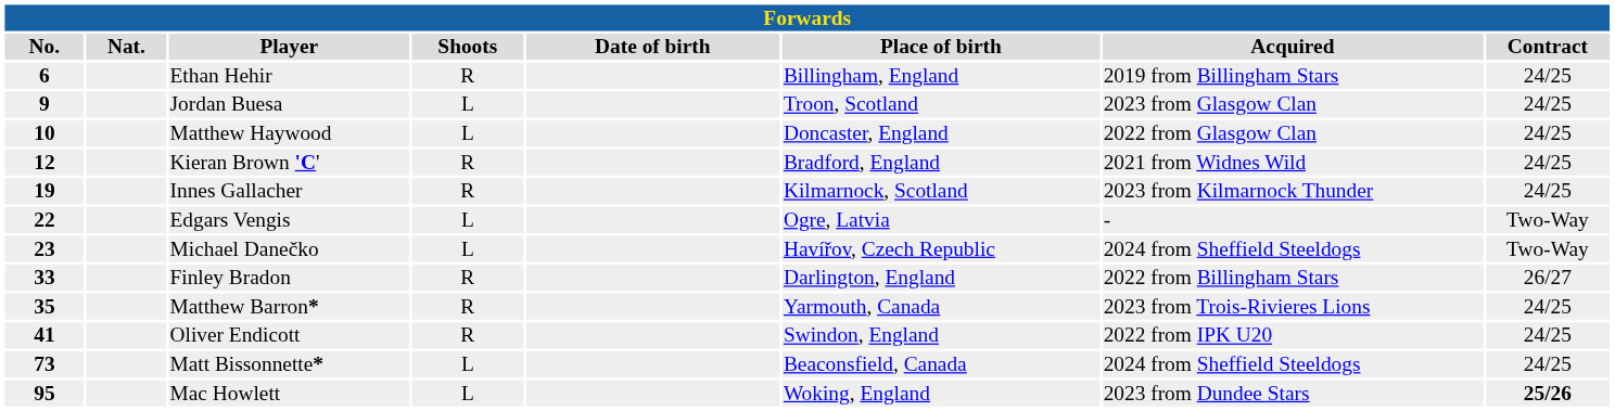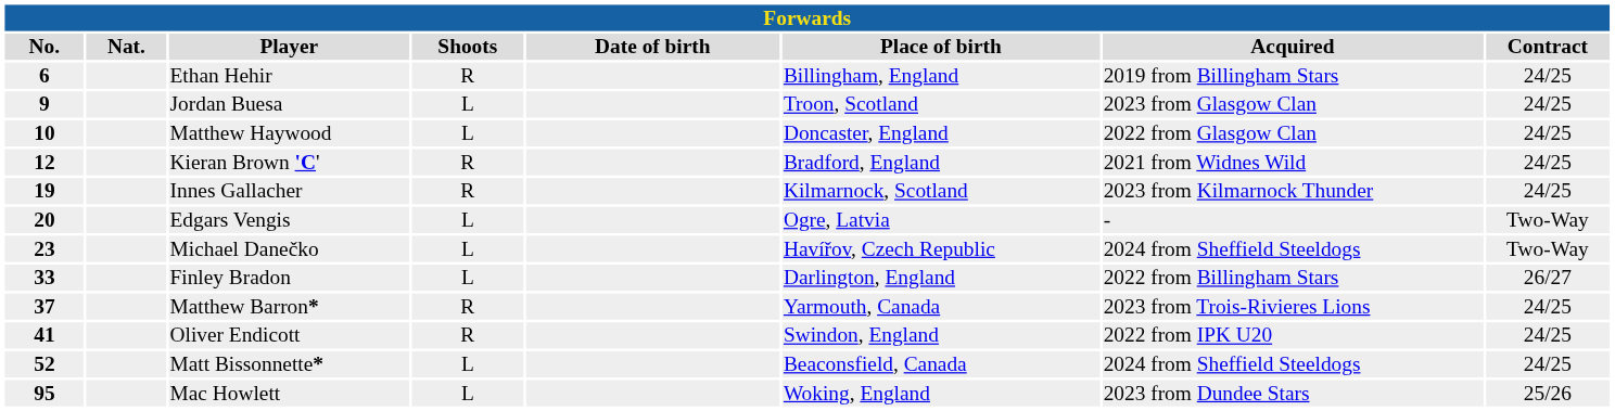Edgars Vengis | No.: 22 -> 20
Finley Bradon | Shoots: R -> L
Matthew Barron* | No.: 35 -> 37
Matt Bissonnette* | No.: 73 -> 52
Mac Howlett | Contract: bold -> normal
